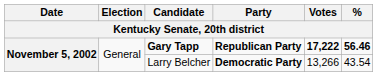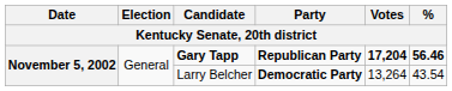Gary Tapp | Votes: 17,222 -> 17,204
Larry Belcher | Votes: 13,266 -> 13,264
